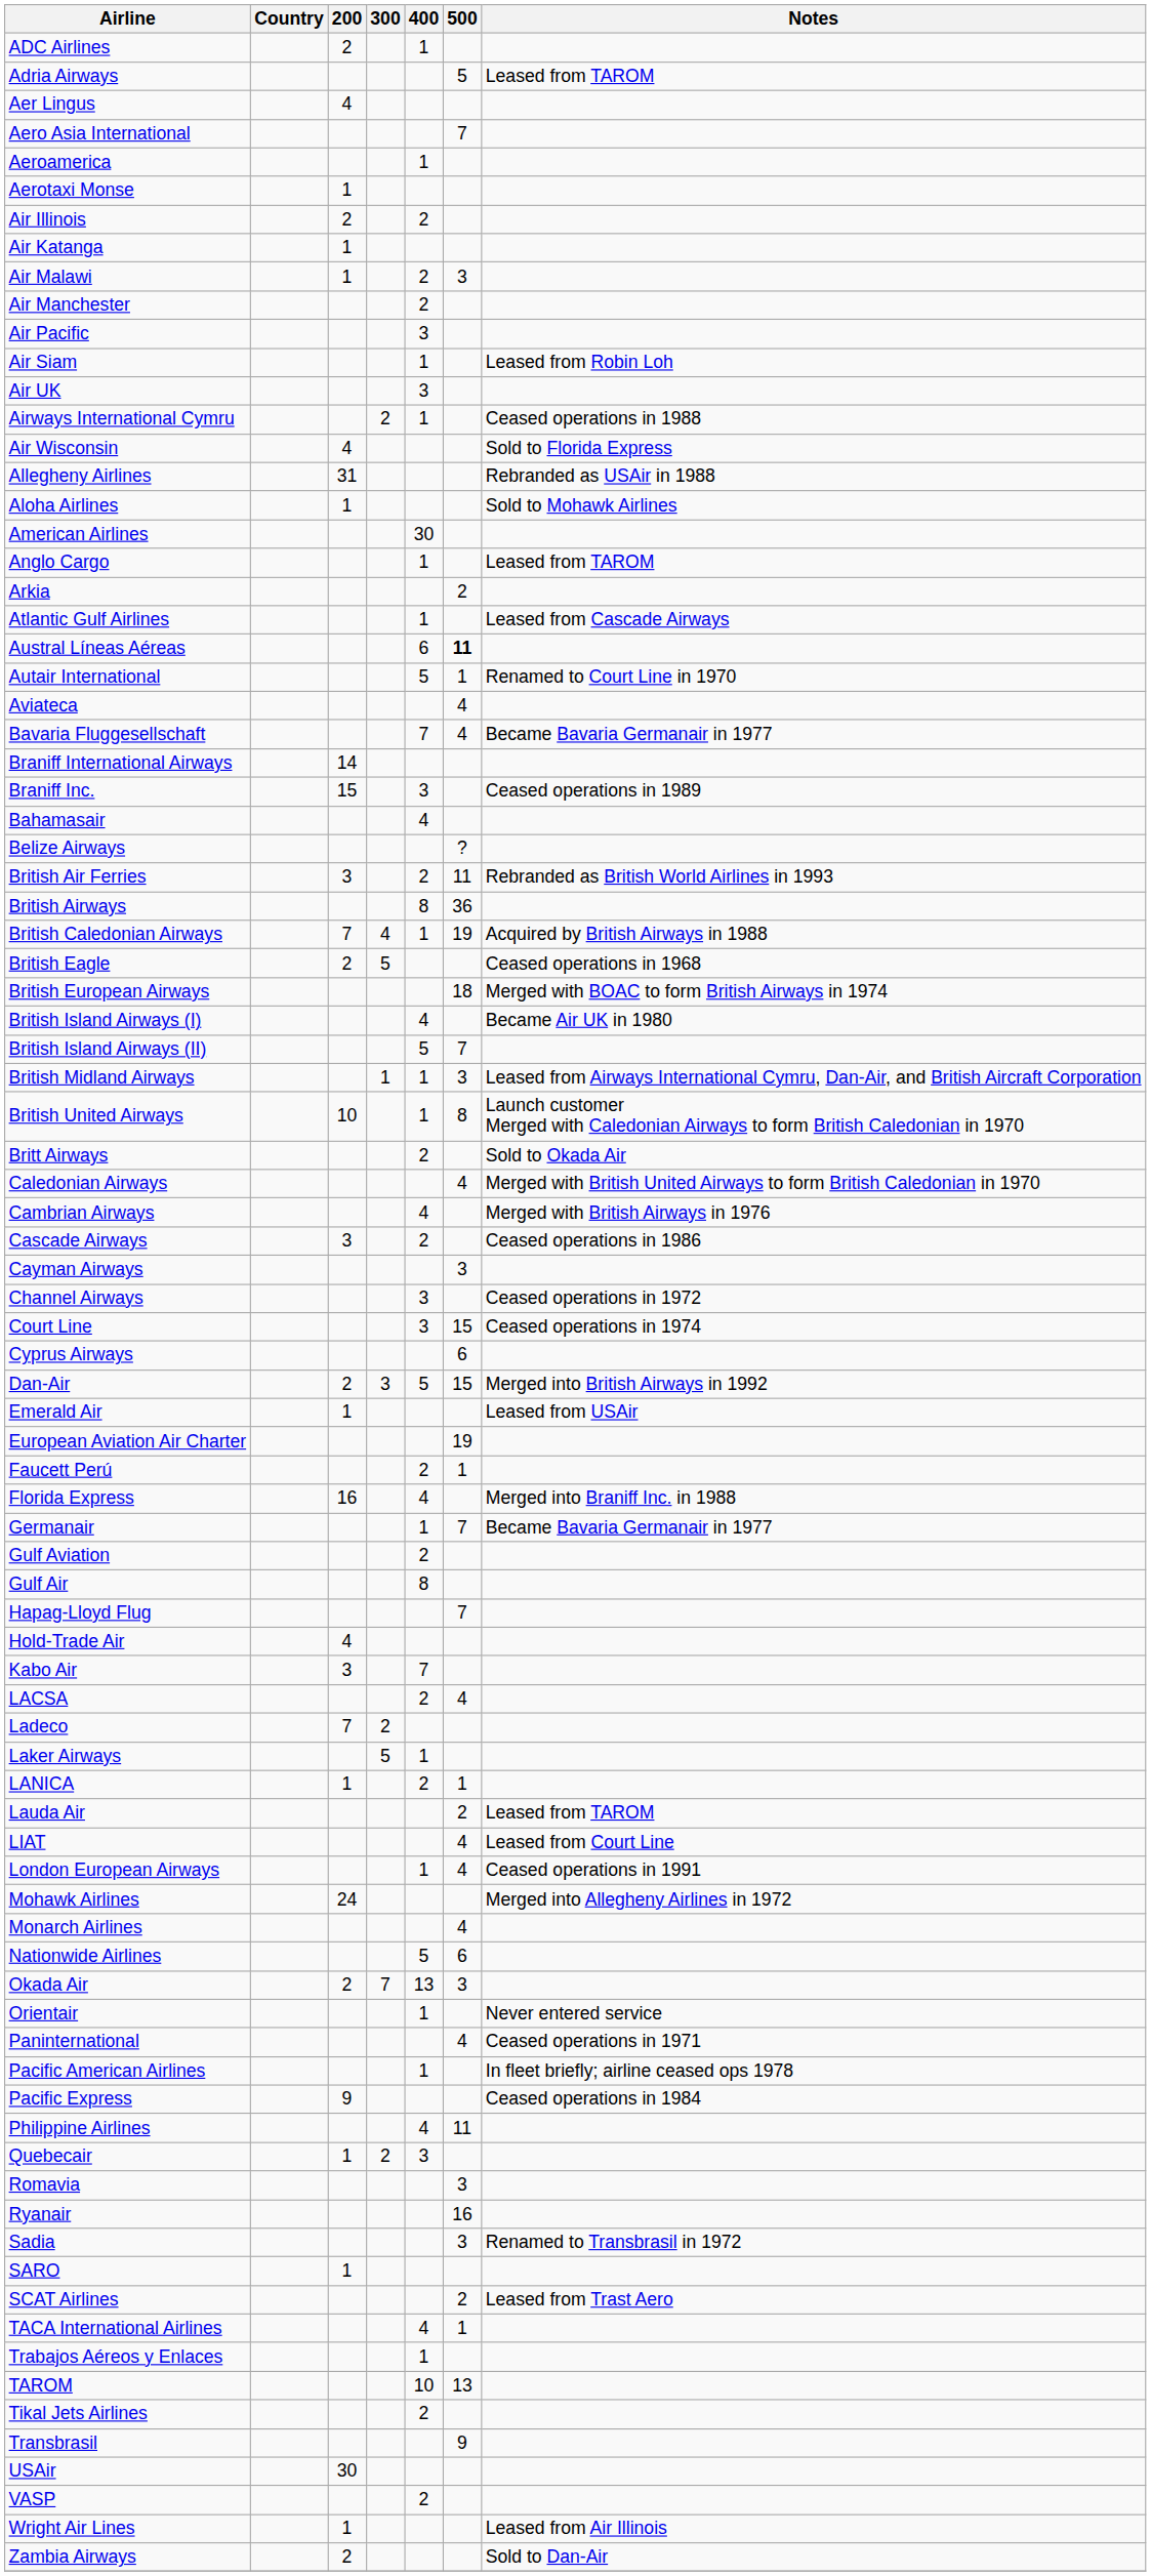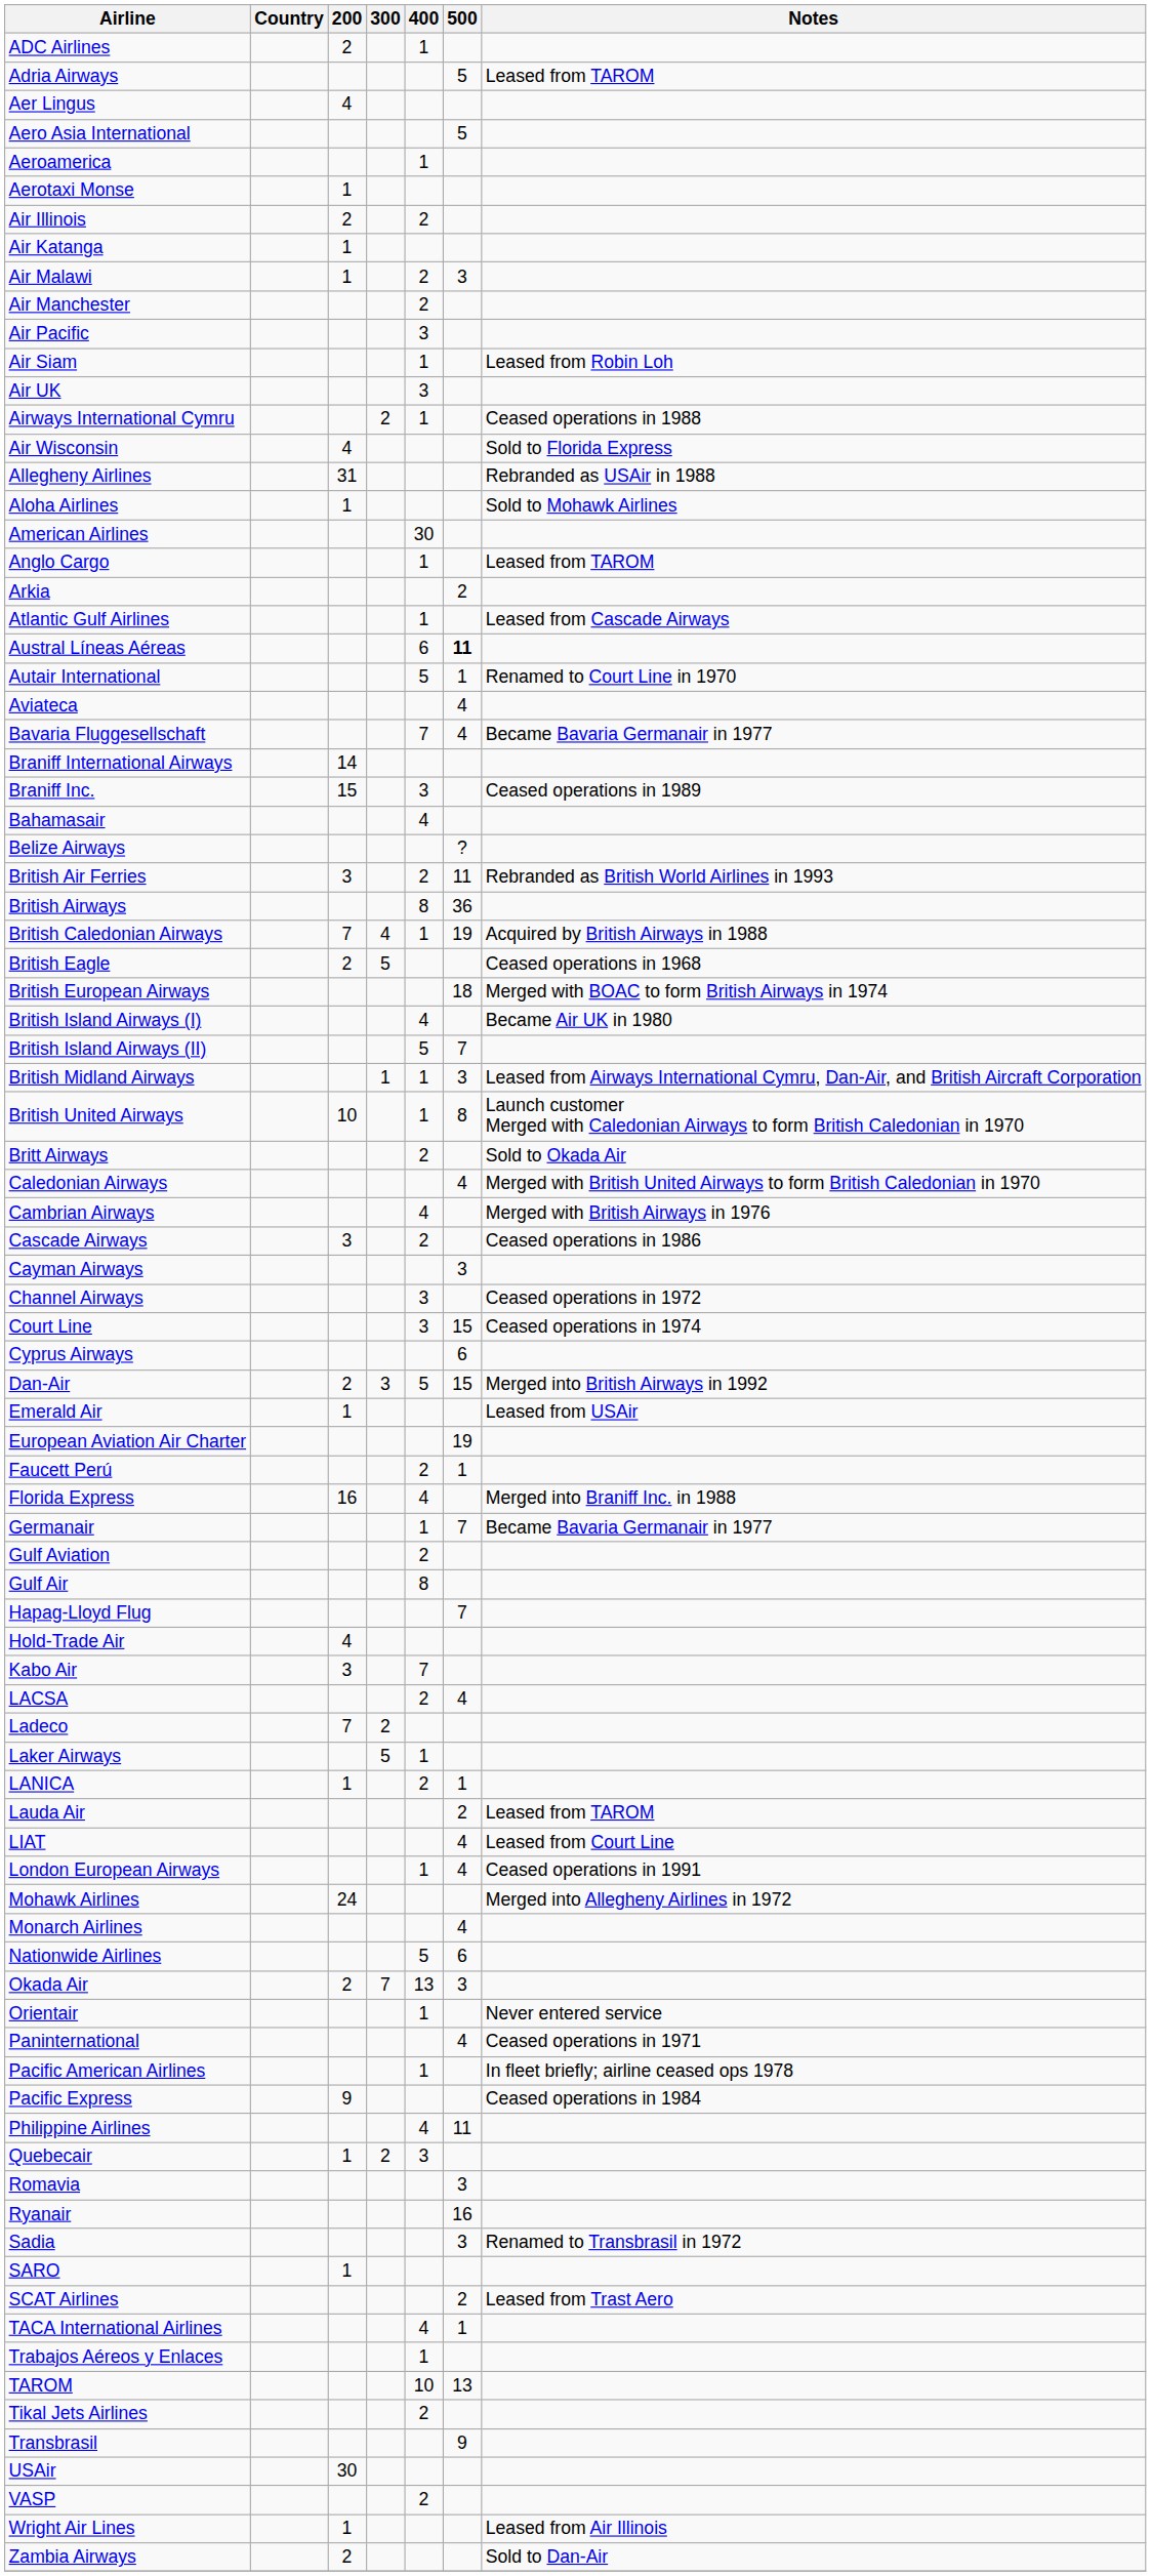Aero Asia International | 500: 7 -> 5
